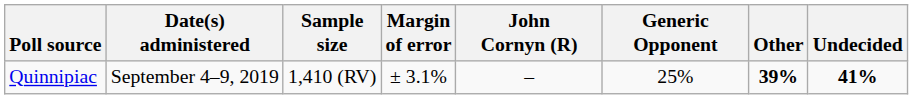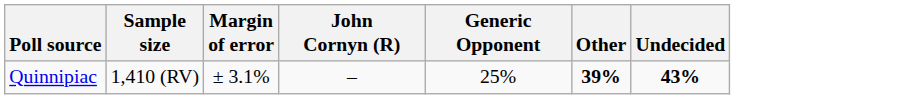- column: Date(s) administered | September 4–9, 2019
Quinnipiac | Undecided: 41% -> 43%
